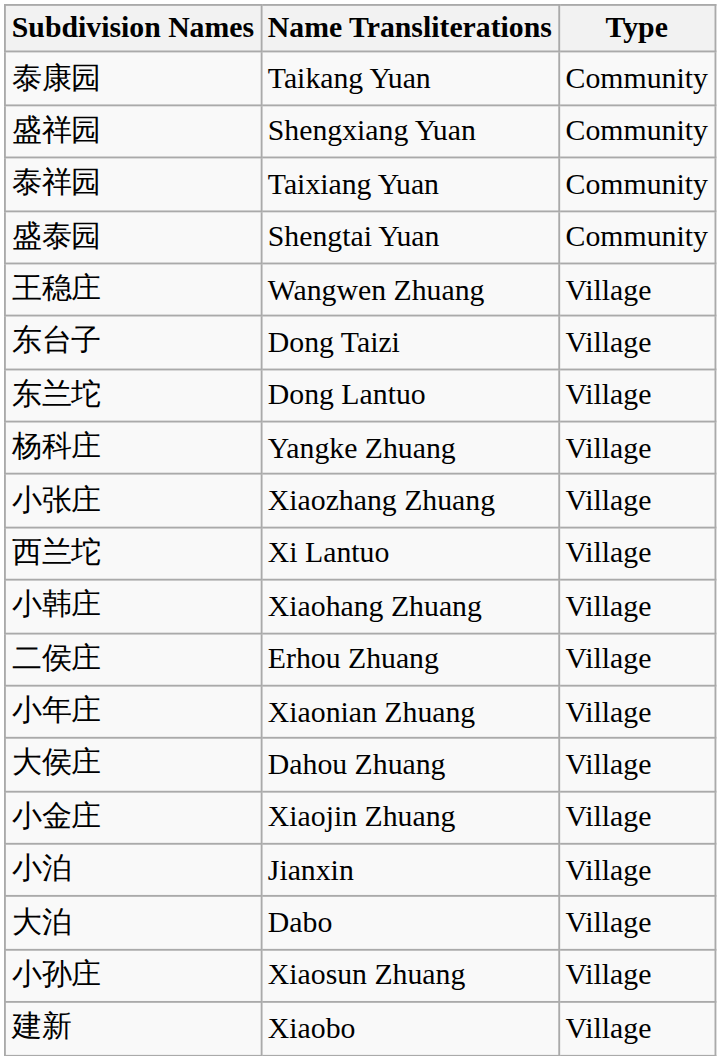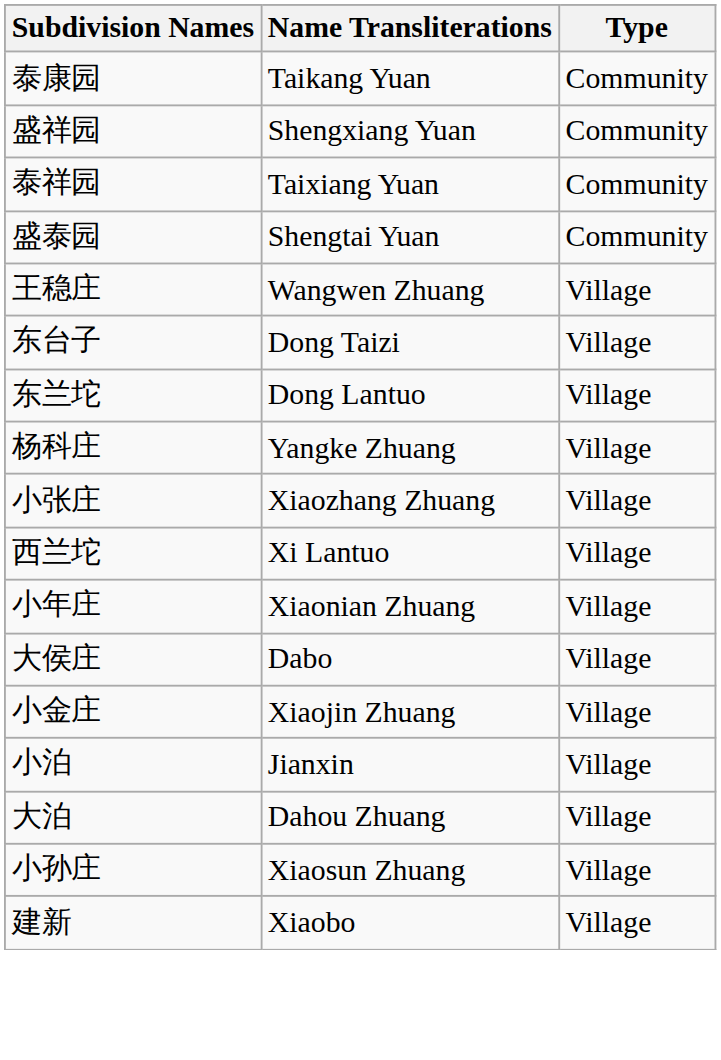- row: 小韩庄 | Xiaohang Zhuang | Village
- row: 二侯庄 | Erhou Zhuang | Village
大侯庄 | Name Transliterations: Dahou Zhuang -> Dabo
大泊 | Name Transliterations: Dabo -> Dahou Zhuang
